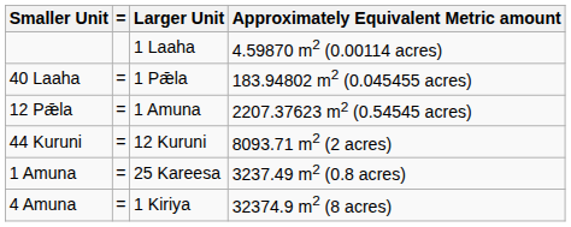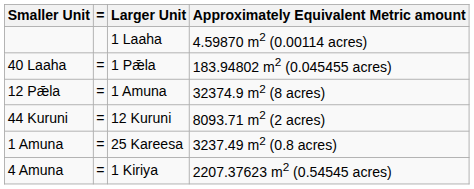12 Pǣla | Approximately Equivalent Metric amount: 2207.37623 m2 (0.54545 acres) -> 32374.9 m2 (8 acres)
4 Amuna | Approximately Equivalent Metric amount: 32374.9 m2 (8 acres) -> 2207.37623 m2 (0.54545 acres)
